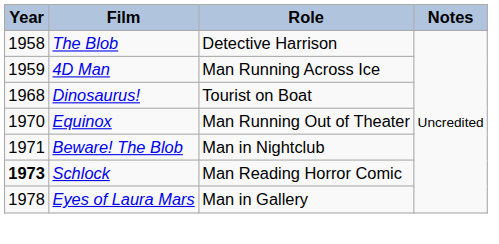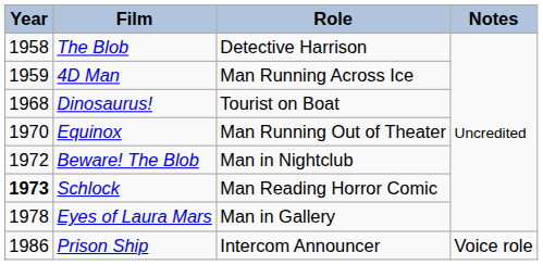Beware! The Blob | Year: 1971 -> 1972
+ row: 1986 | Prison Ship | Intercom Announcer | Voice role
